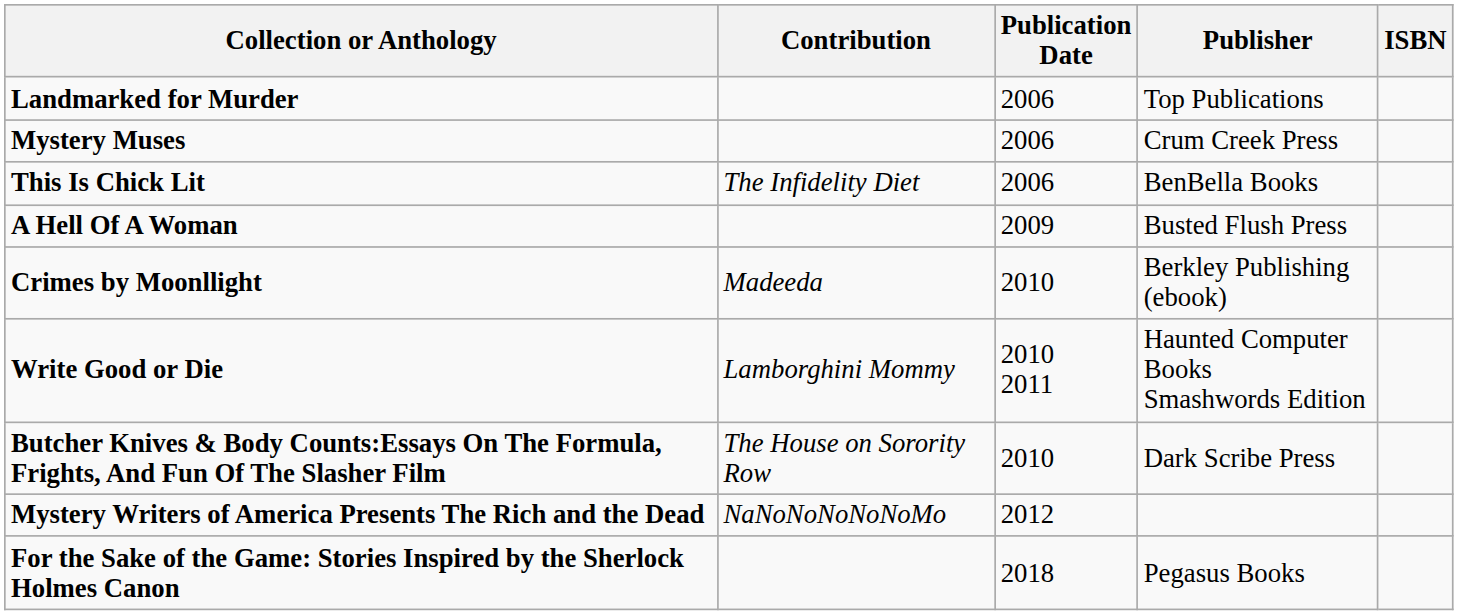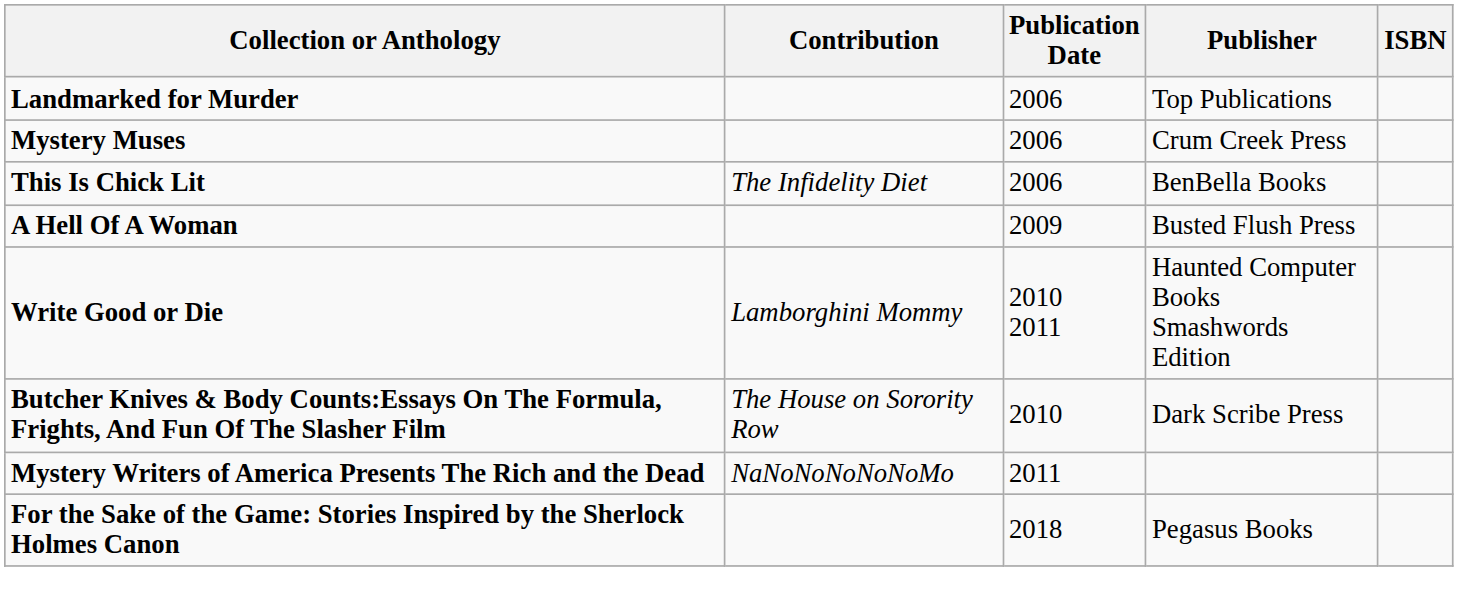- row: Crimes by Moonllight | Madeeda | 2010 | Berkley Publishing (ebook)
Mystery Writers of America Presents The Rich and the Dead | Publication Date: 2012 -> 2011
